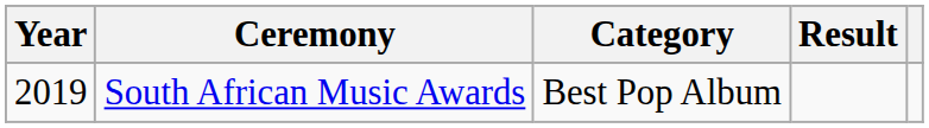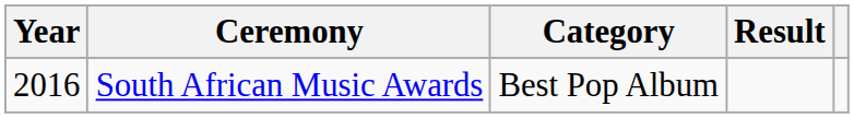South African Music Awards | Year: 2019 -> 2016
